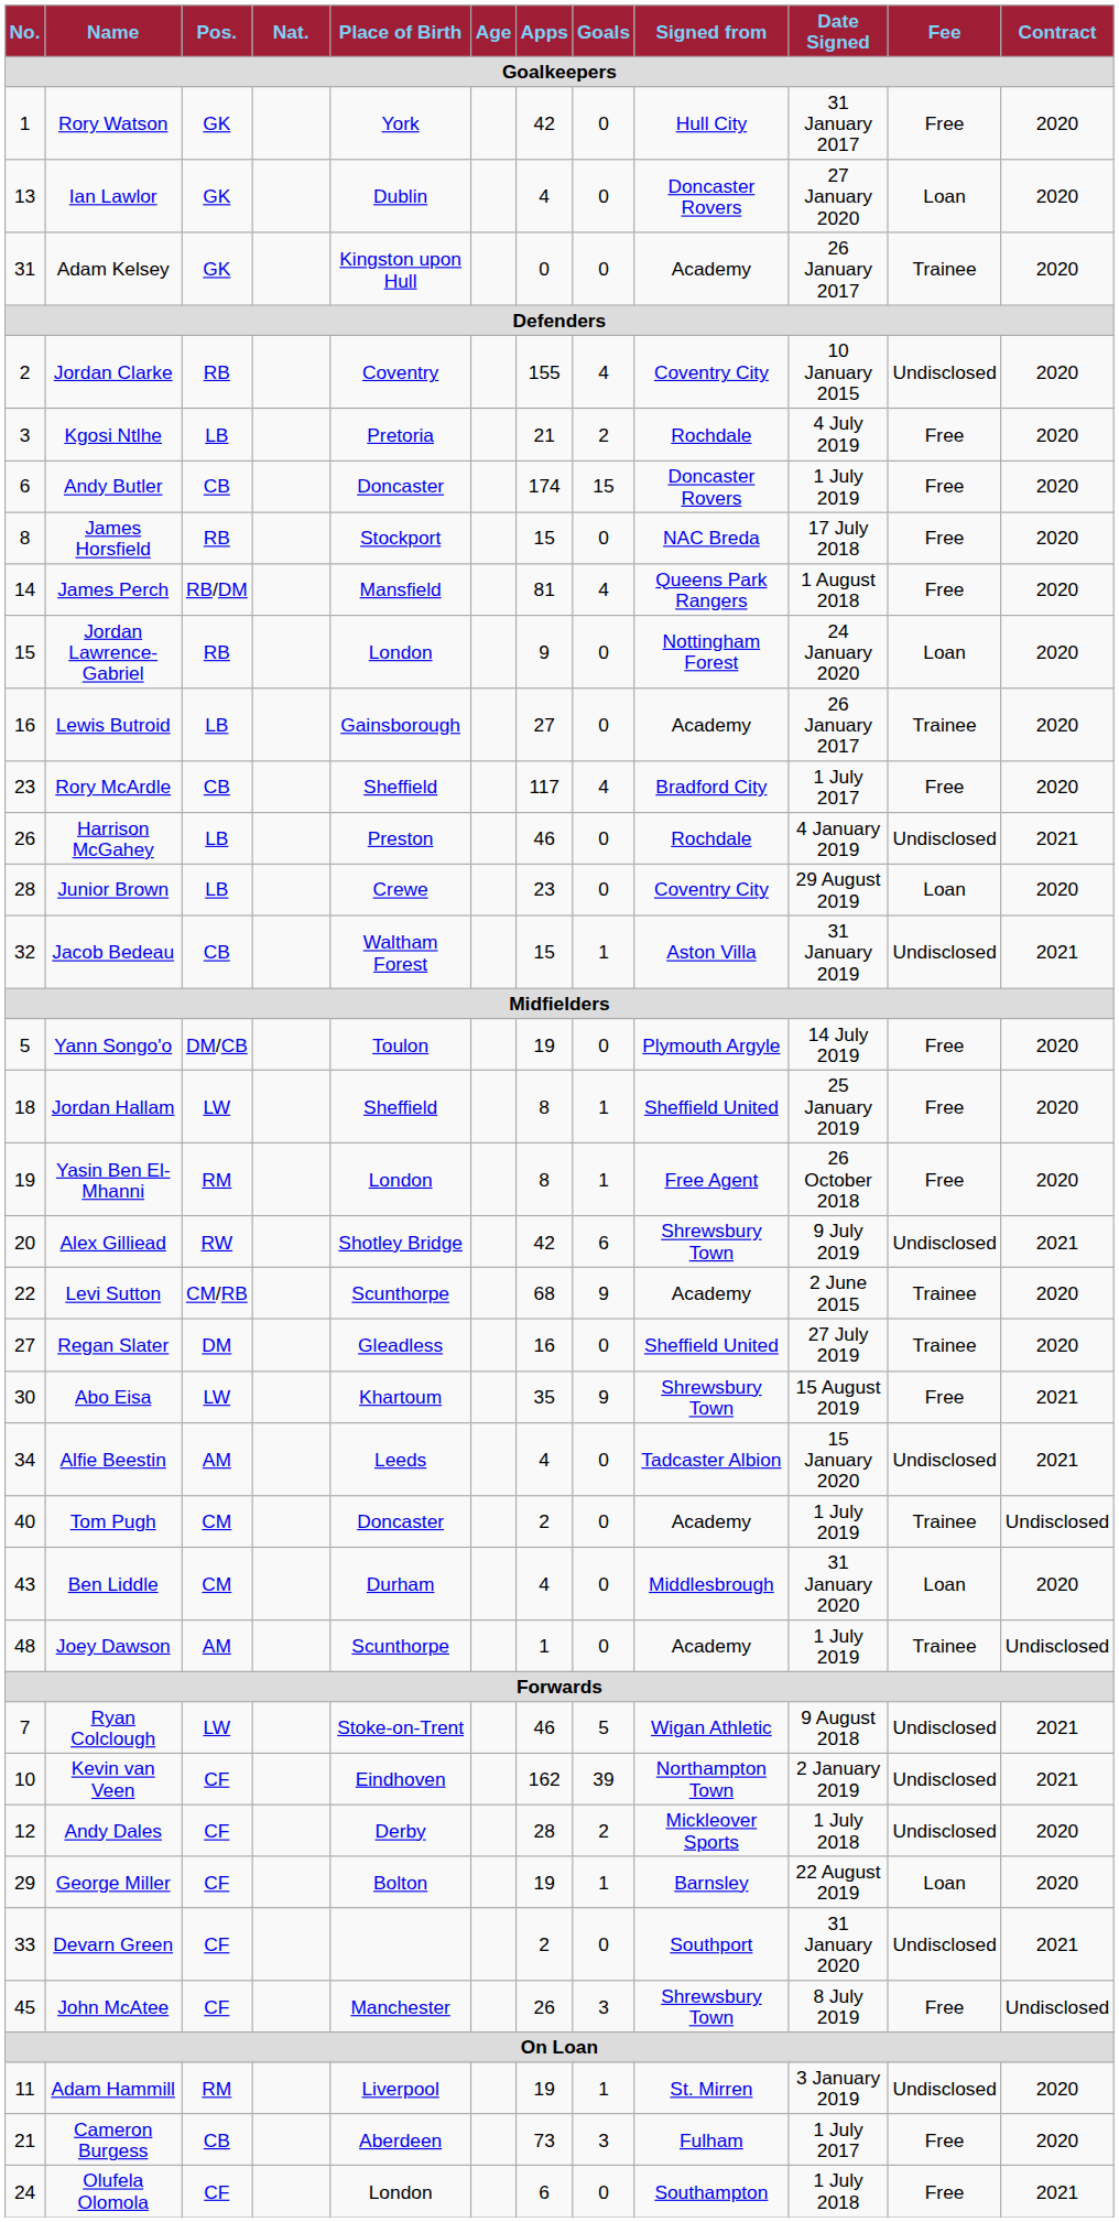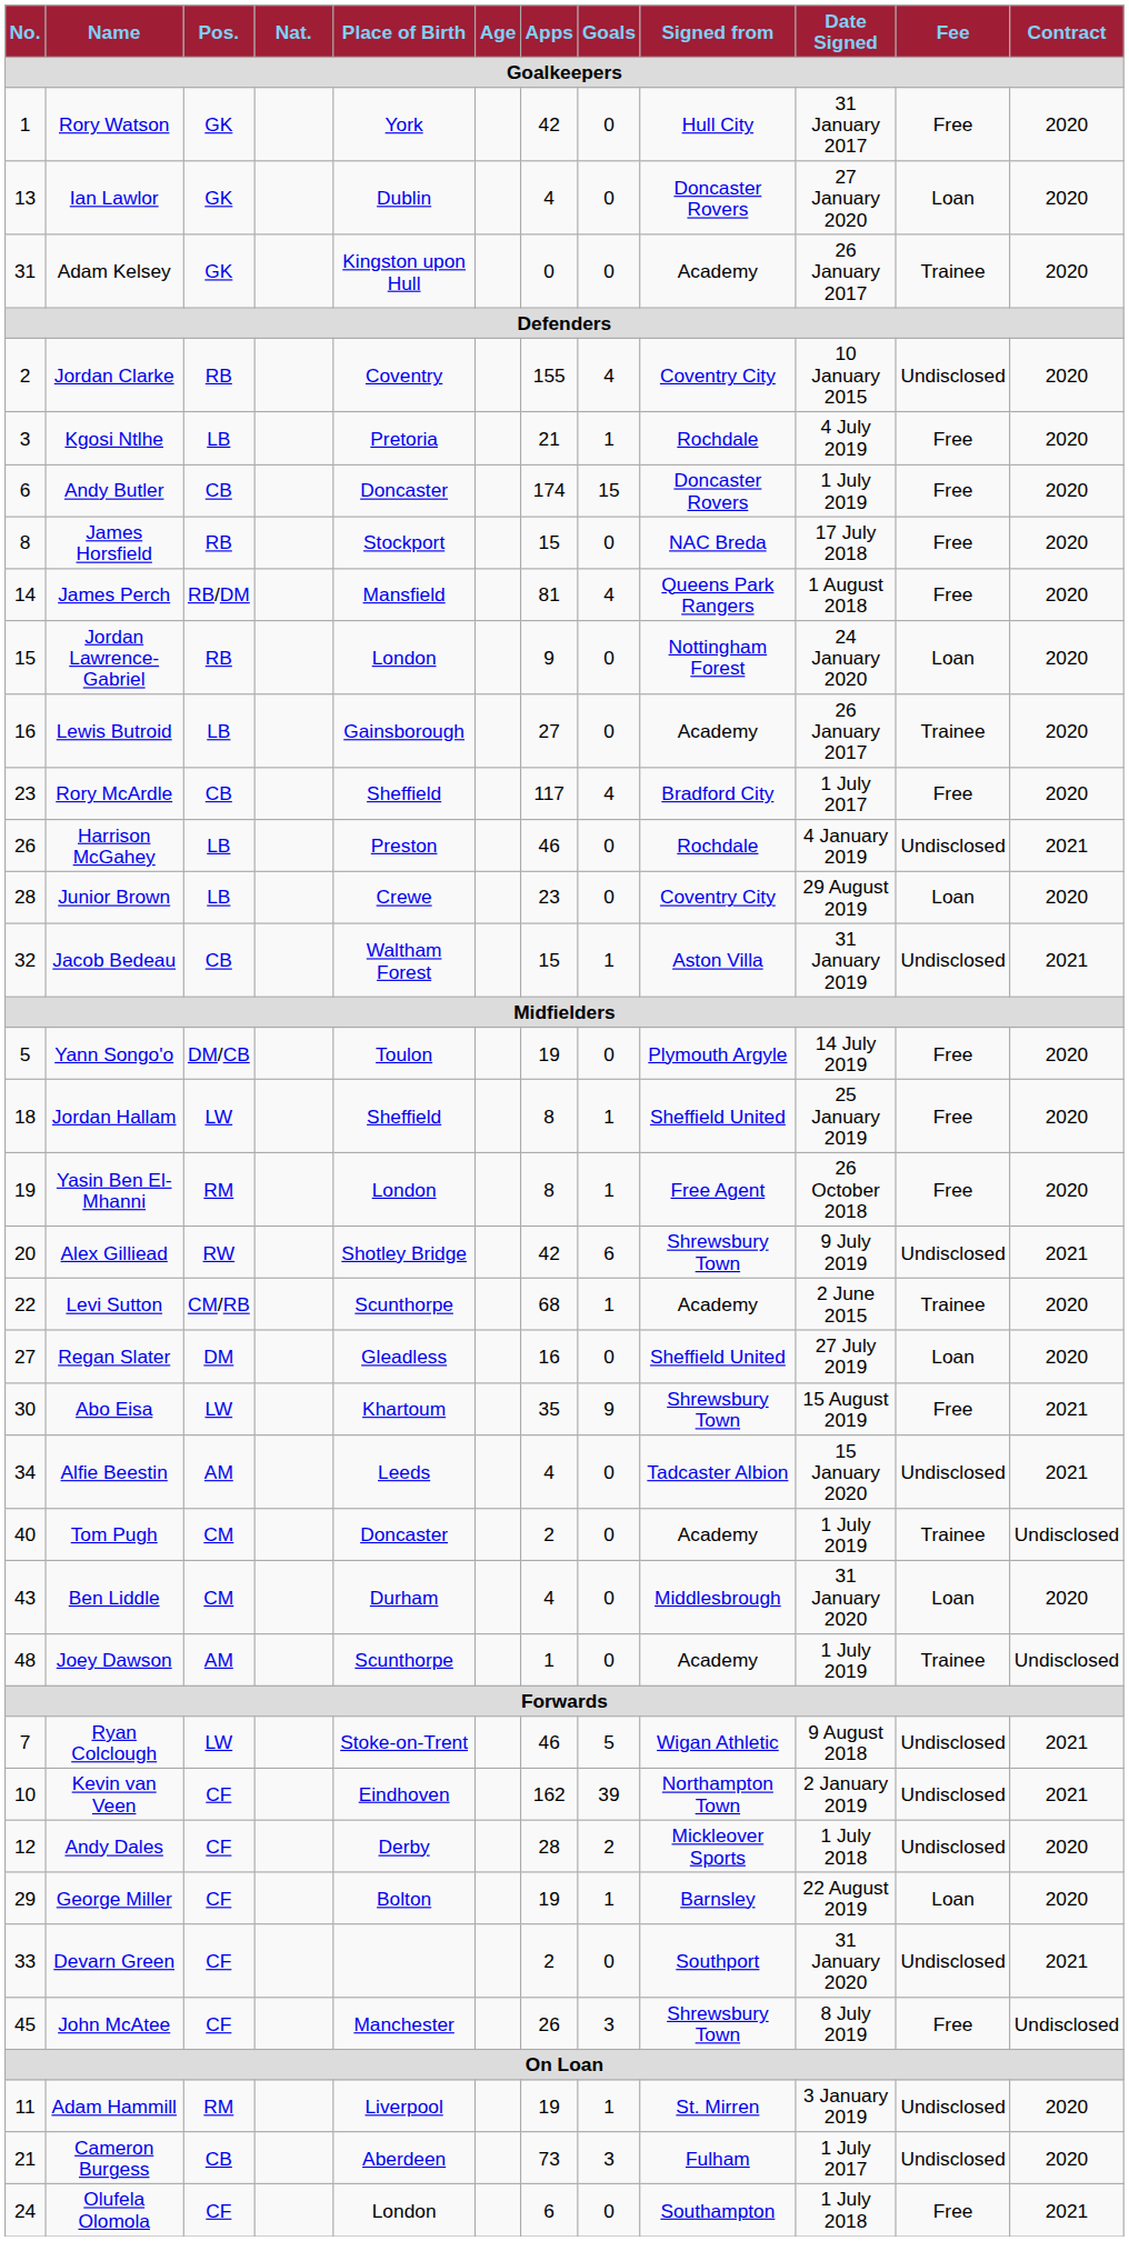Kgosi Ntlhe | Goals: 2 -> 1
Levi Sutton | Goals: 9 -> 1
Regan Slater | Fee: Trainee -> Loan
Cameron Burgess | Fee: Free -> Undisclosed
